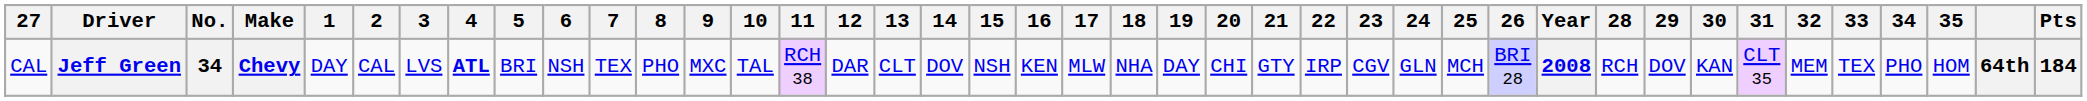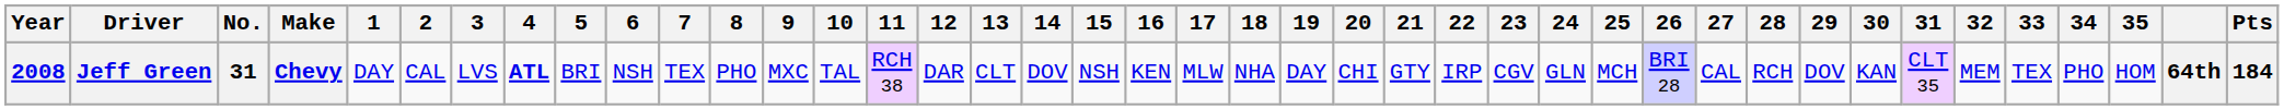columns swapped: Year <-> 27
Jeff Green | No.: 34 -> 31
